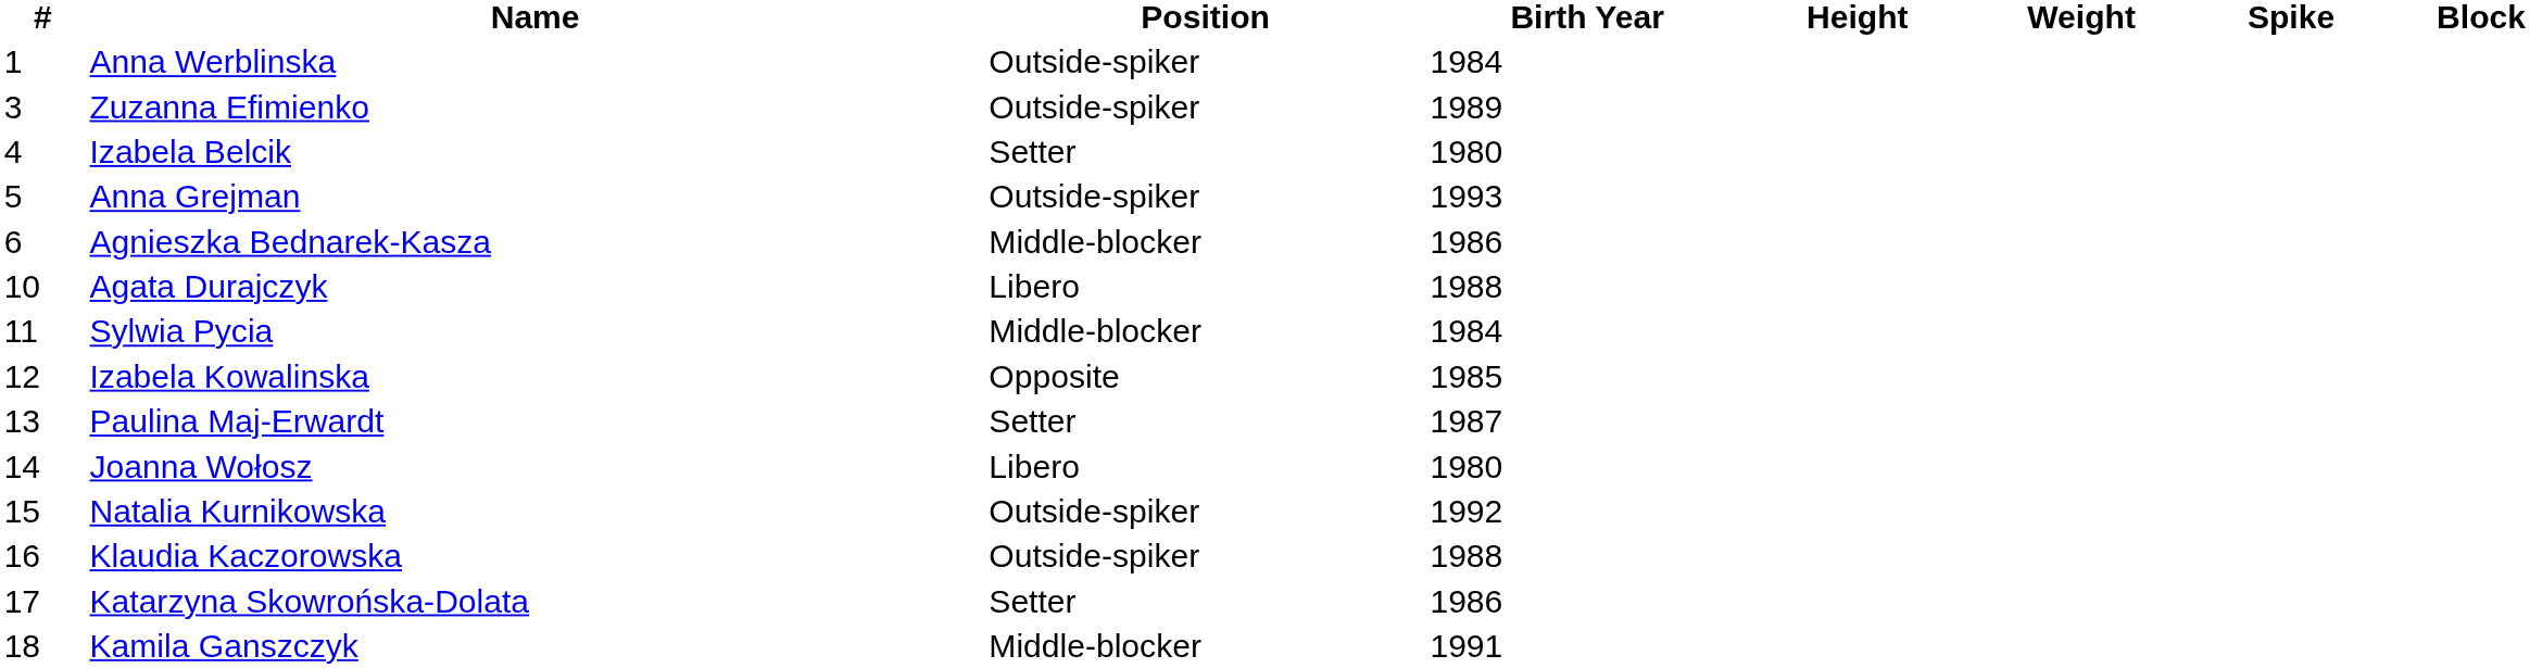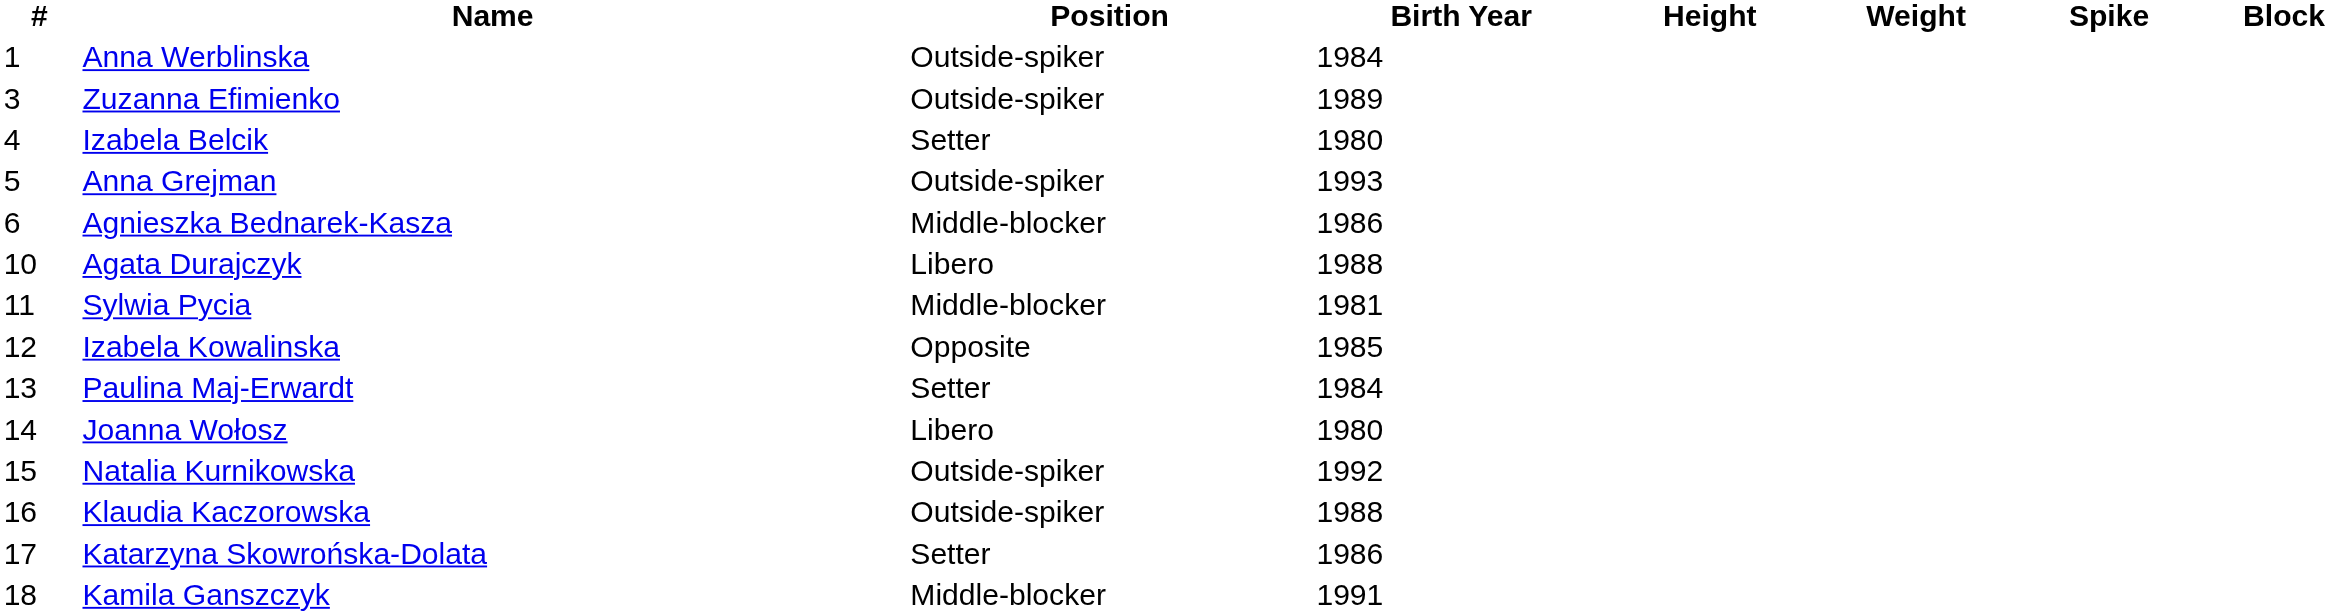Sylwia Pycia | Birth Year: 1984 -> 1981
Paulina Maj-Erwardt | Birth Year: 1987 -> 1984
